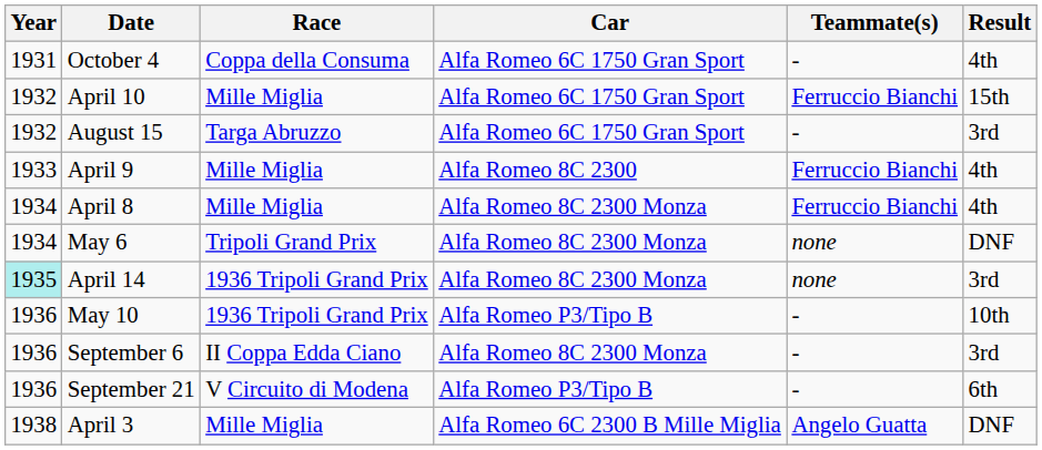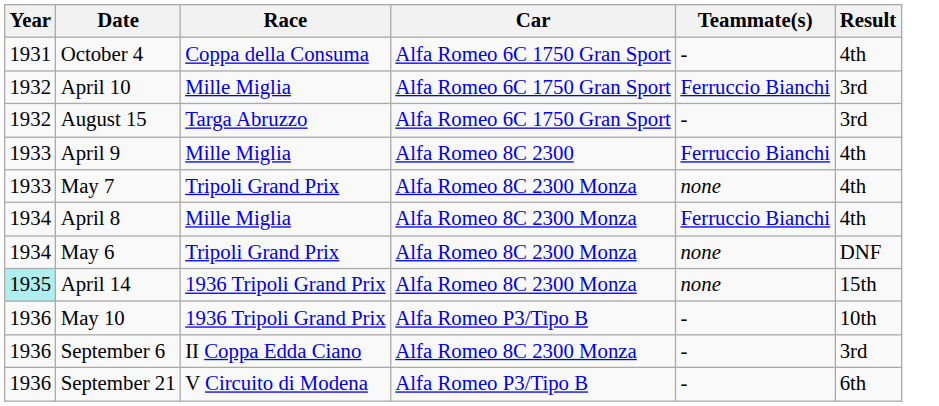April 10 | Result: 15th -> 3rd
+ row: 1933 | May 7 | Tripoli Grand Prix | Alfa Romeo 8C 2300 Monza | none | 4th
April 14 | Result: 3rd -> 15th
- row: 1938 | April 3 | Mille Miglia | Alfa Romeo 6C 2300 B Mille Miglia | Angelo Guatta | DNF
